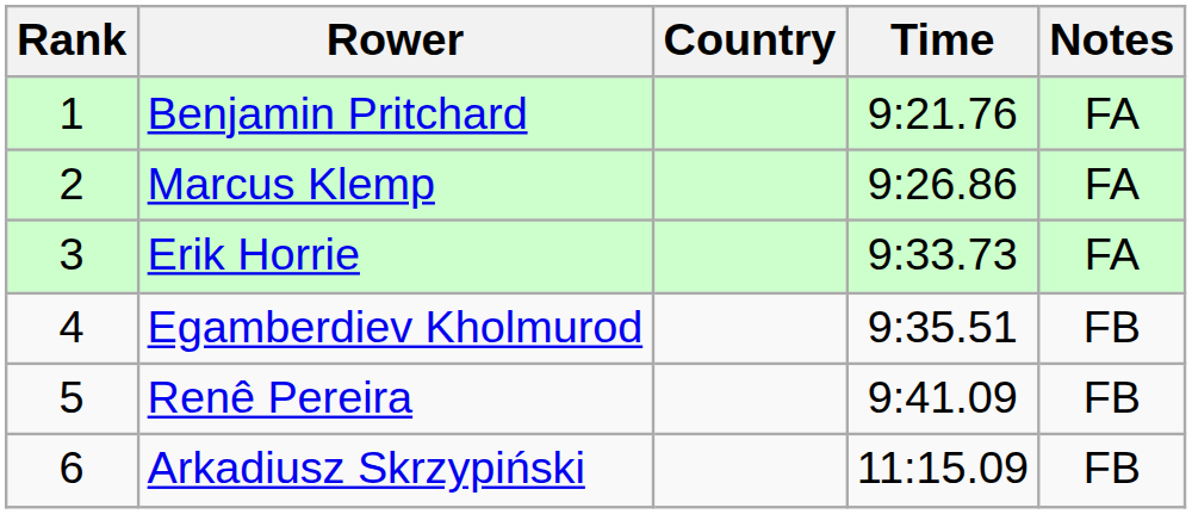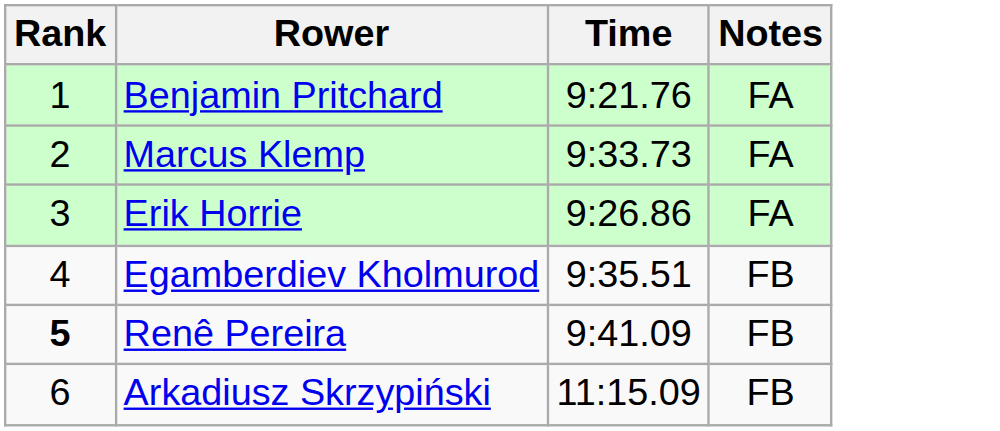- column: Country
Marcus Klemp | Time: 9:26.86 -> 9:33.73
Erik Horrie | Time: 9:33.73 -> 9:26.86
Renê Pereira | Rank: normal -> bold
